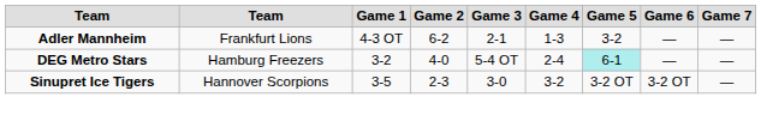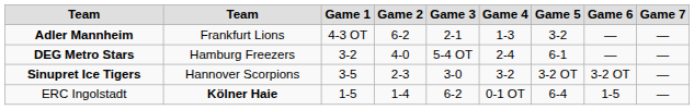DEG Metro Stars | Game 5: paleturquoise background -> no background
+ row: ERC Ingolstadt | Kölner Haie | 1-5 | 1-4 | 6-2 | 0-1 OT | 6-4 | 1-5 | —
